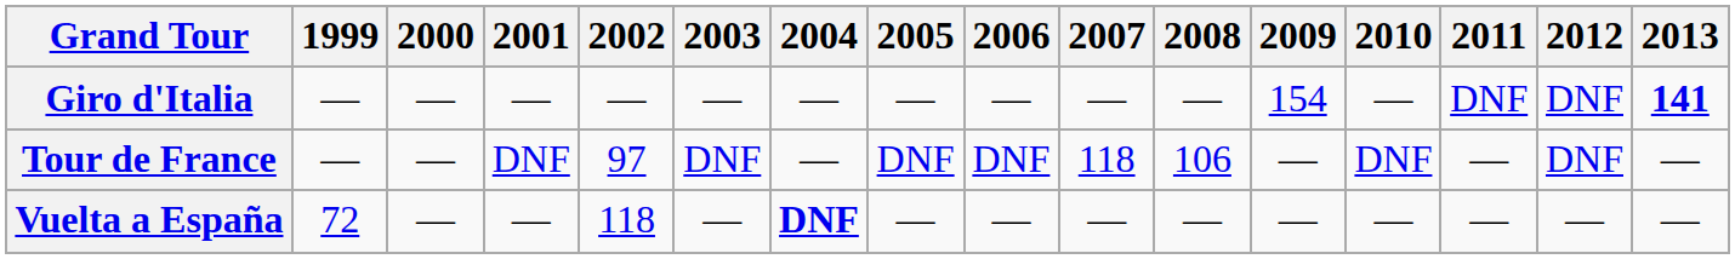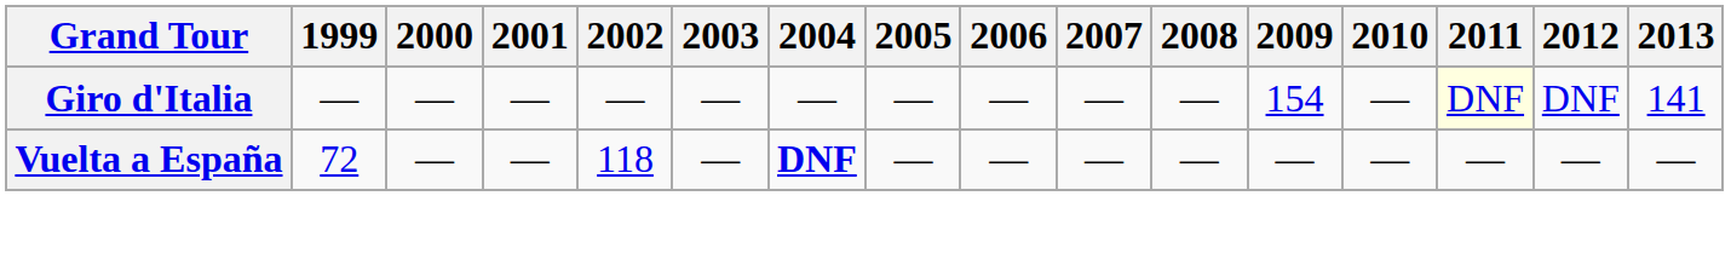Giro d'Italia | 2011: no background -> lightyellow background
Giro d'Italia | 2013: bold -> normal
- row: Tour de France | — | — | DNF | 97 | DNF | — | DNF | DNF | 118 | 106 | — | DNF | — | DNF | —
